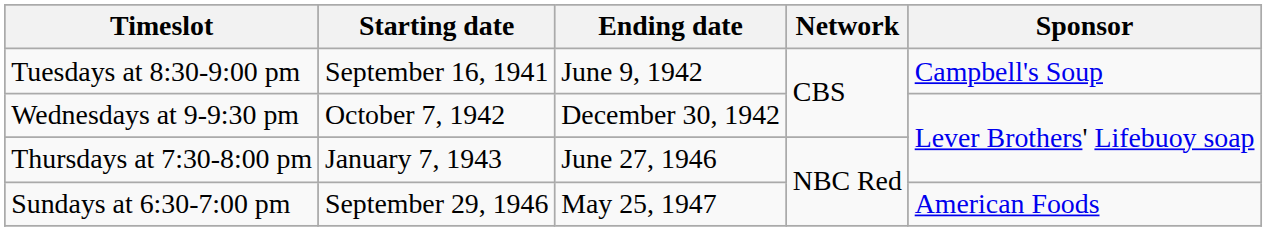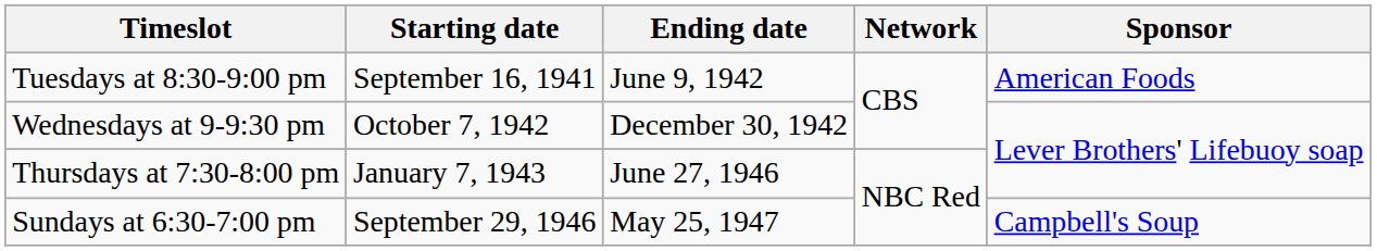Tuesdays at 8:30-9:00 pm | Sponsor: Campbell's Soup -> American Foods
Sundays at 6:30-7:00 pm | Sponsor: American Foods -> Campbell's Soup
